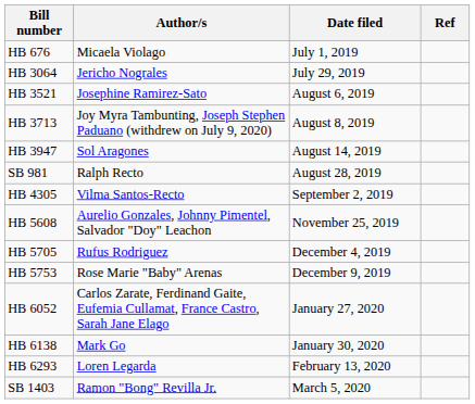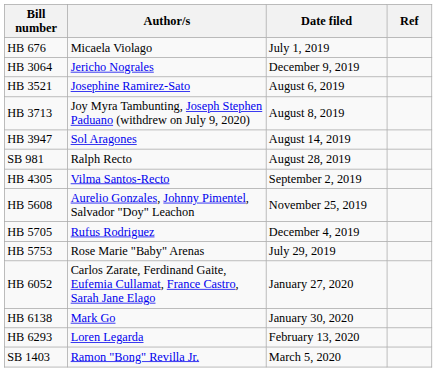HB 3064 | Date filed: July 29, 2019 -> December 9, 2019
HB 5753 | Date filed: December 9, 2019 -> July 29, 2019
